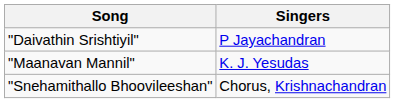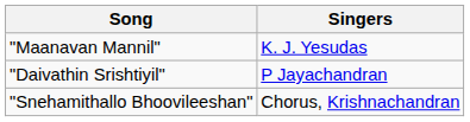rows swapped: "Daivathin Srishtiyil" <-> "Maanavan Mannil"
